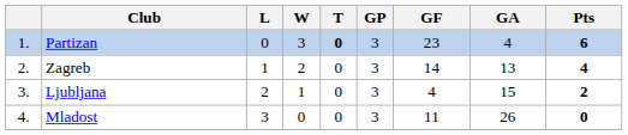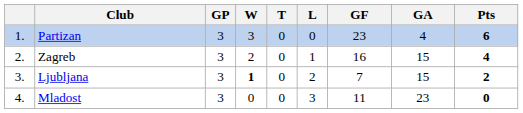columns swapped: GP <-> L
Partizan | T: bold -> normal
Zagreb | GF: 14 -> 16
Zagreb | GA: 13 -> 15
Ljubljana | W: normal -> bold
Ljubljana | GF: 4 -> 7
Mladost | GA: 26 -> 23
